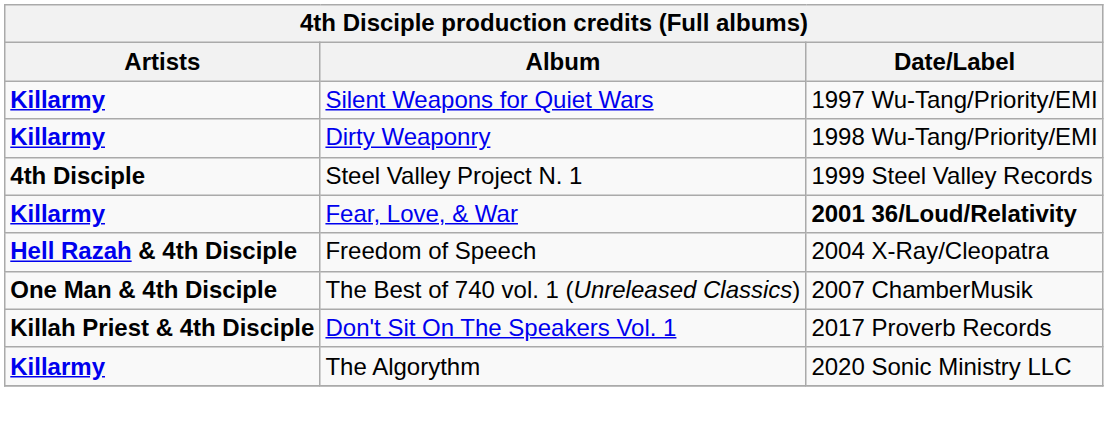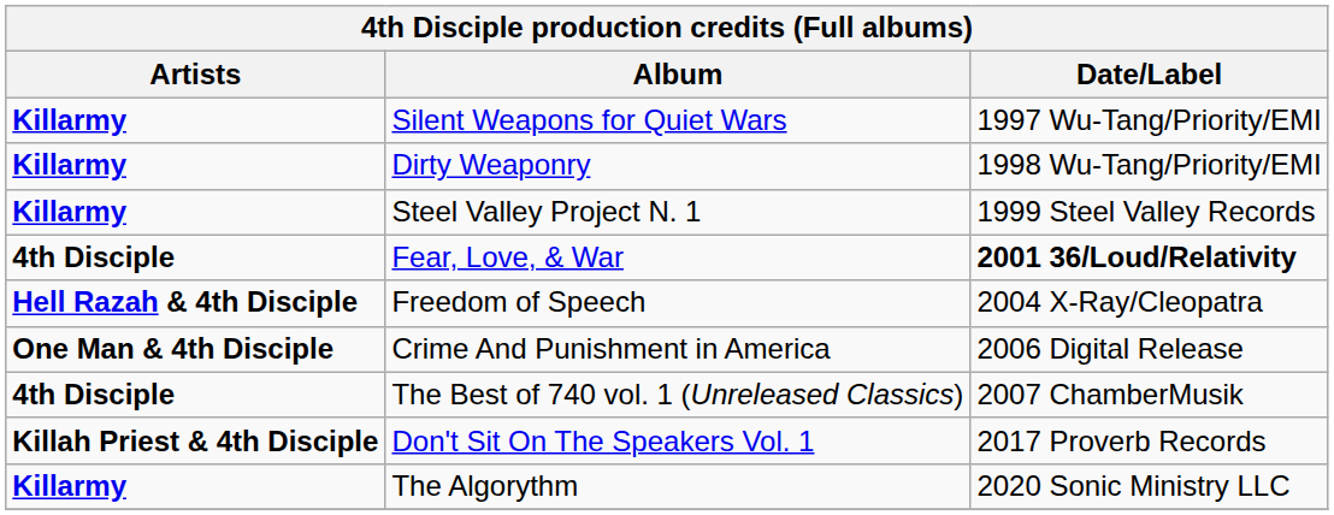Steel Valley Project N. 1 | Artists: 4th Disciple -> Killarmy
Fear, Love, & War | Artists: Killarmy -> 4th Disciple
+ row: One Man & 4th Disciple | Crime And Punishment in America | 2006 Digital Release
The Best of 740 vol. 1 (Unreleased Classics) | Artists: One Man & 4th Disciple -> 4th Disciple
